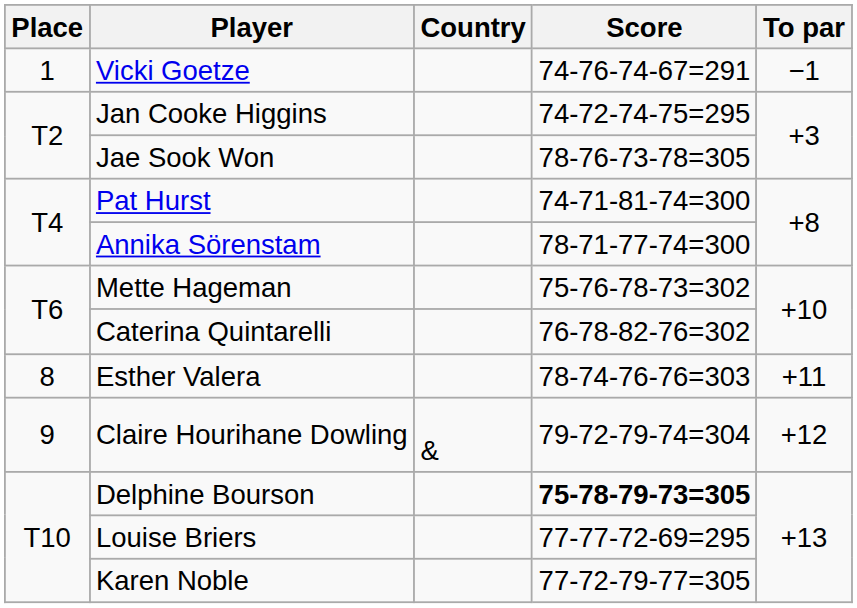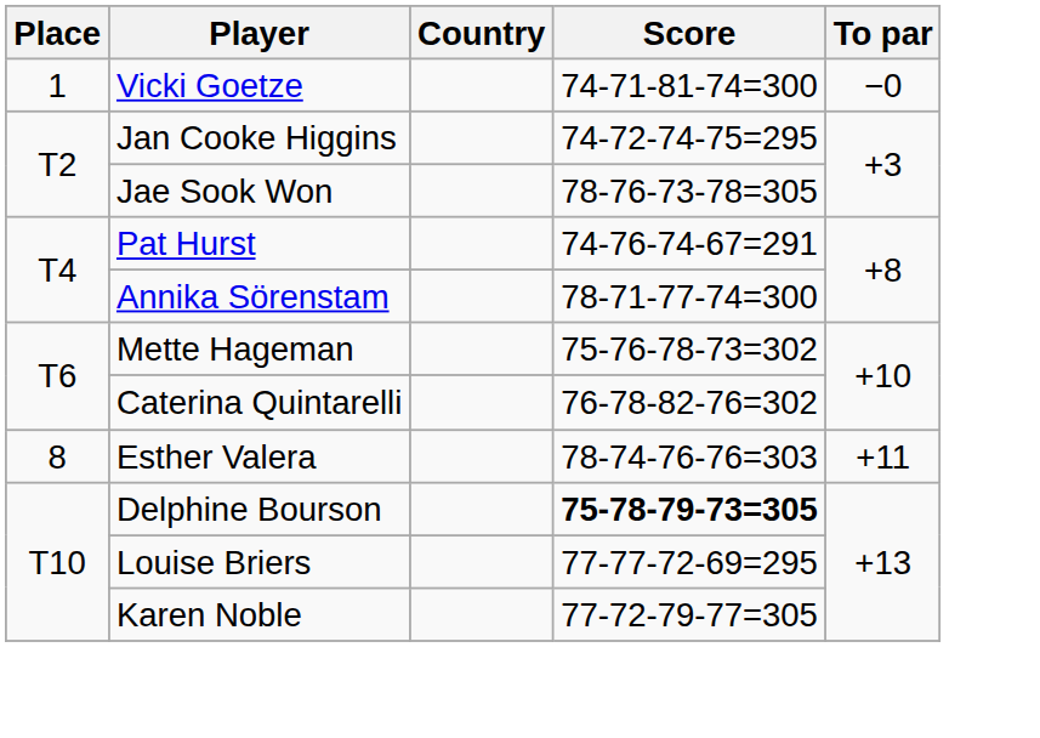Vicki Goetze | Score: 74-76-74-67=291 -> 74-71-81-74=300
Vicki Goetze | To par: −1 -> −0
Pat Hurst | Score: 74-71-81-74=300 -> 74-76-74-67=291
- row: 9 | Claire Hourihane Dowling | & | 79-72-79-74=304 | +12
